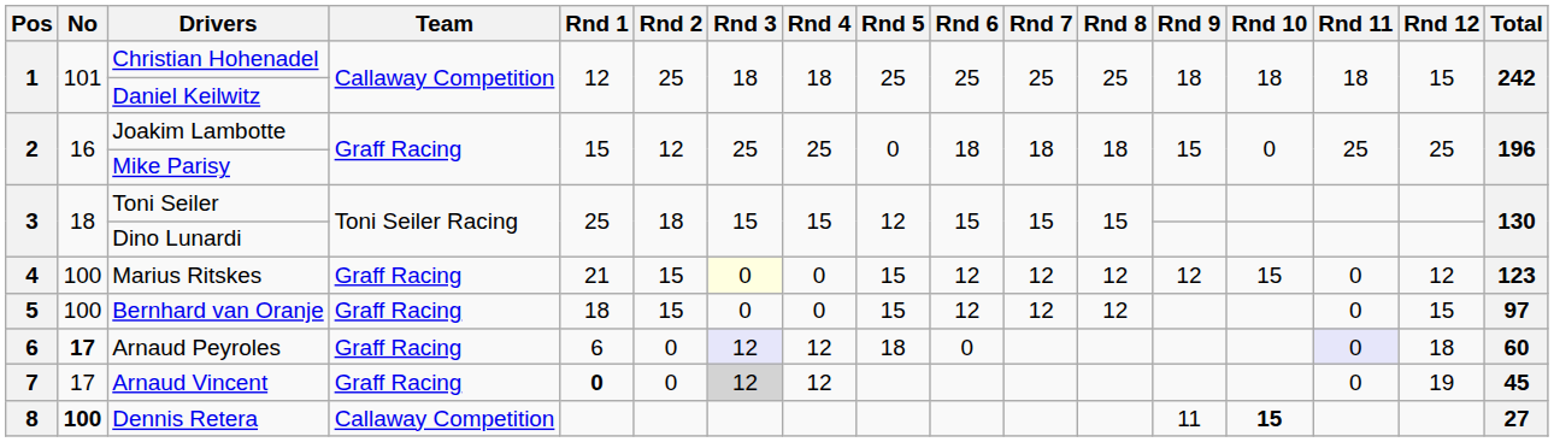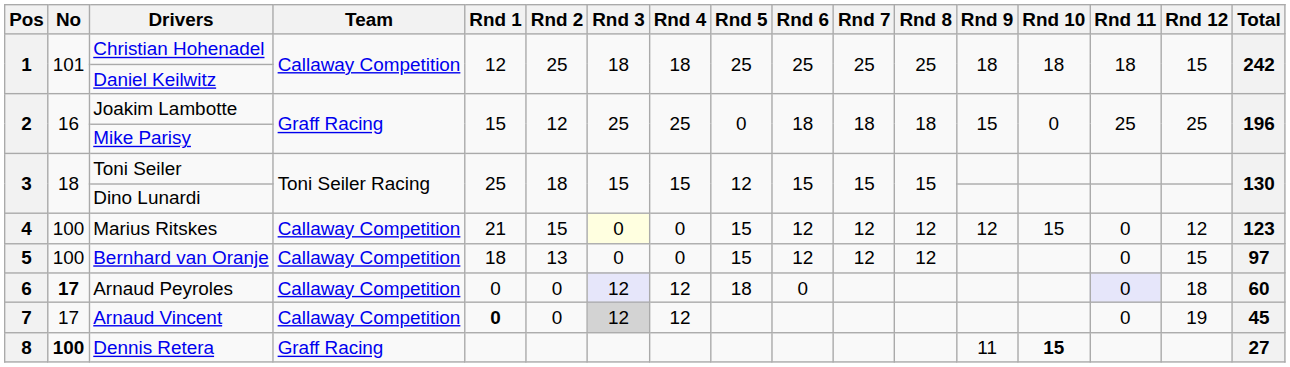Marius Ritskes | Team: Graff Racing -> Callaway Competition
Bernhard van Oranje | Team: Graff Racing -> Callaway Competition
Bernhard van Oranje | Rnd 2: 15 -> 13
Arnaud Peyroles | Team: Graff Racing -> Callaway Competition
Arnaud Peyroles | Rnd 1: 6 -> 0
Arnaud Vincent | Team: Graff Racing -> Callaway Competition
Dennis Retera | Team: Callaway Competition -> Graff Racing
